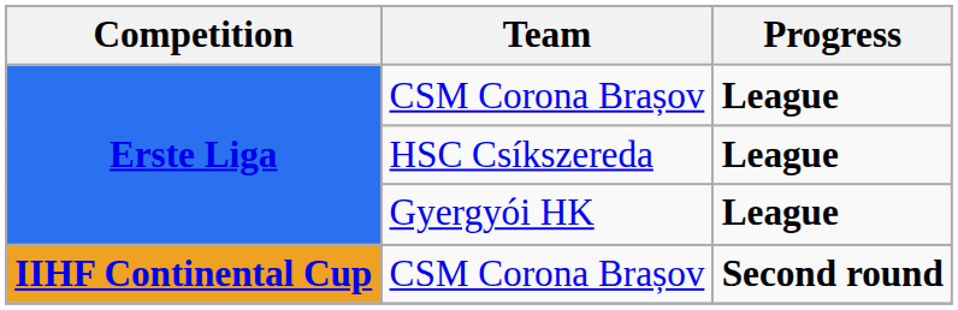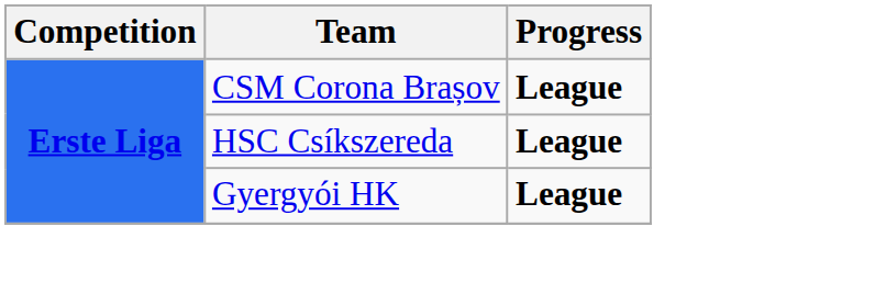- row: IIHF Continental Cup | CSM Corona Brașov | Second round
